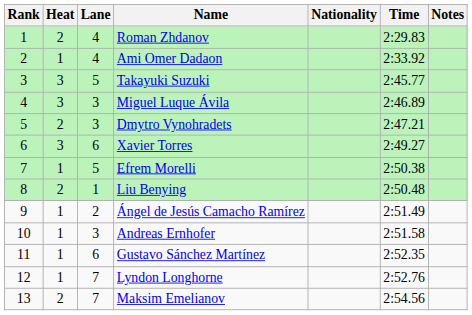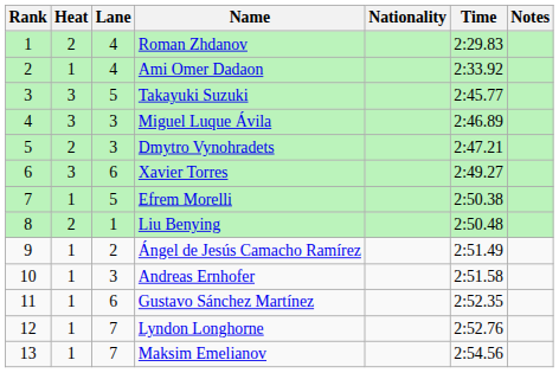Maksim Emelianov | Heat: 2 -> 1
